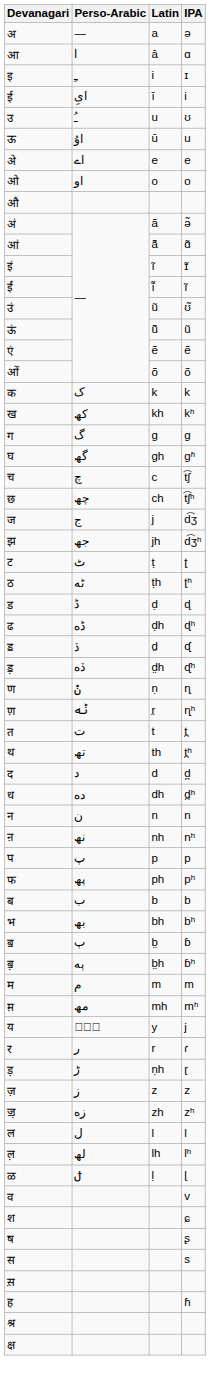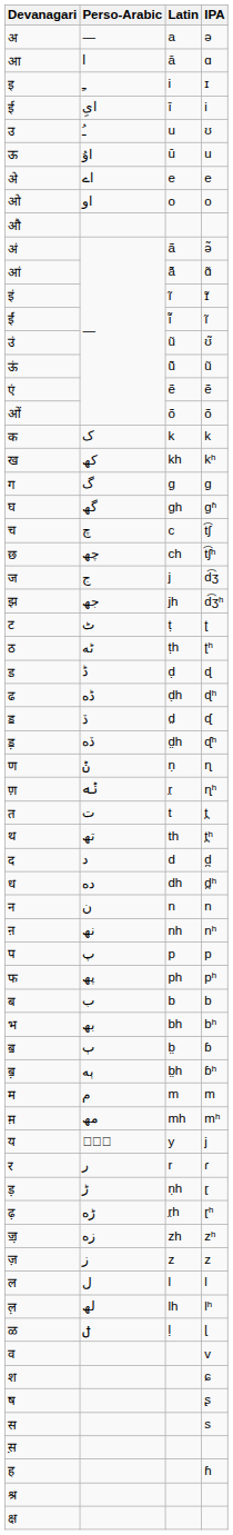+ row: ढ़ | رؕه | r̤h | ɽʰ
rows swapped: ज़ <-> ॼ़
